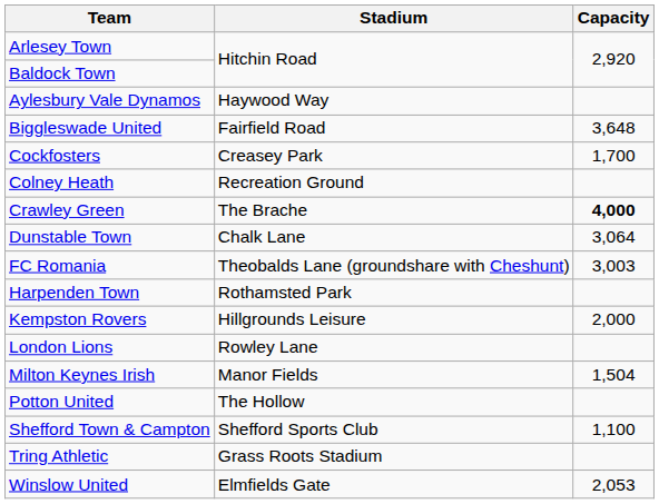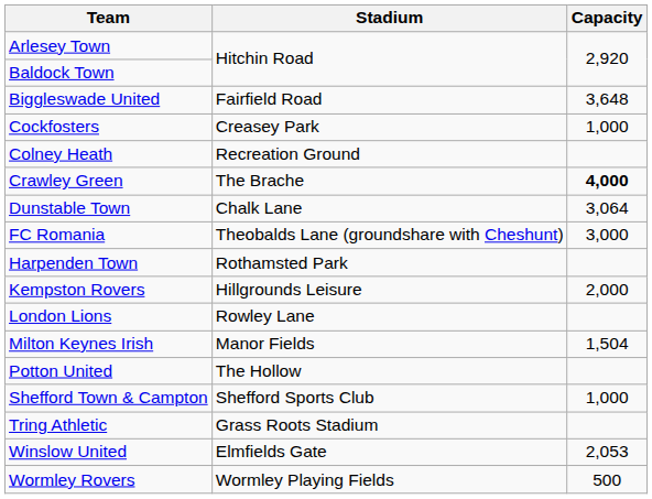- row: Aylesbury Vale Dynamos | Haywood Way
Cockfosters | Capacity: 1,700 -> 1,000
FC Romania | Capacity: 3,003 -> 3,000
Shefford Town & Campton | Capacity: 1,100 -> 1,000
+ row: Wormley Rovers | Wormley Playing Fields | 500
